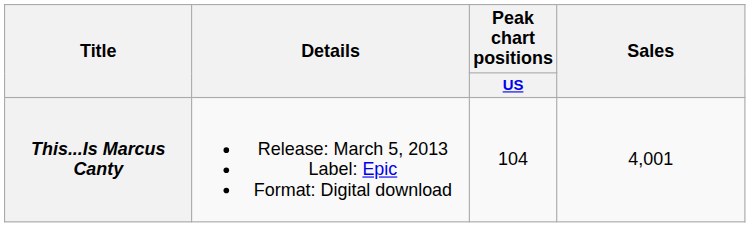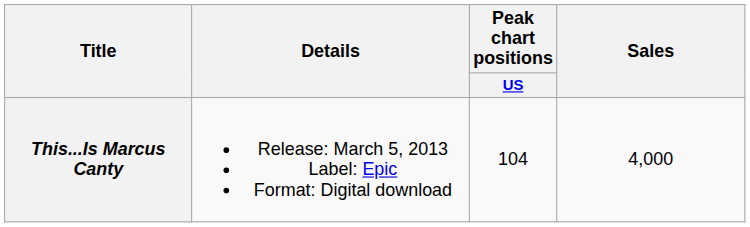This...Is Marcus Canty | Sales: 4,001 -> 4,000
